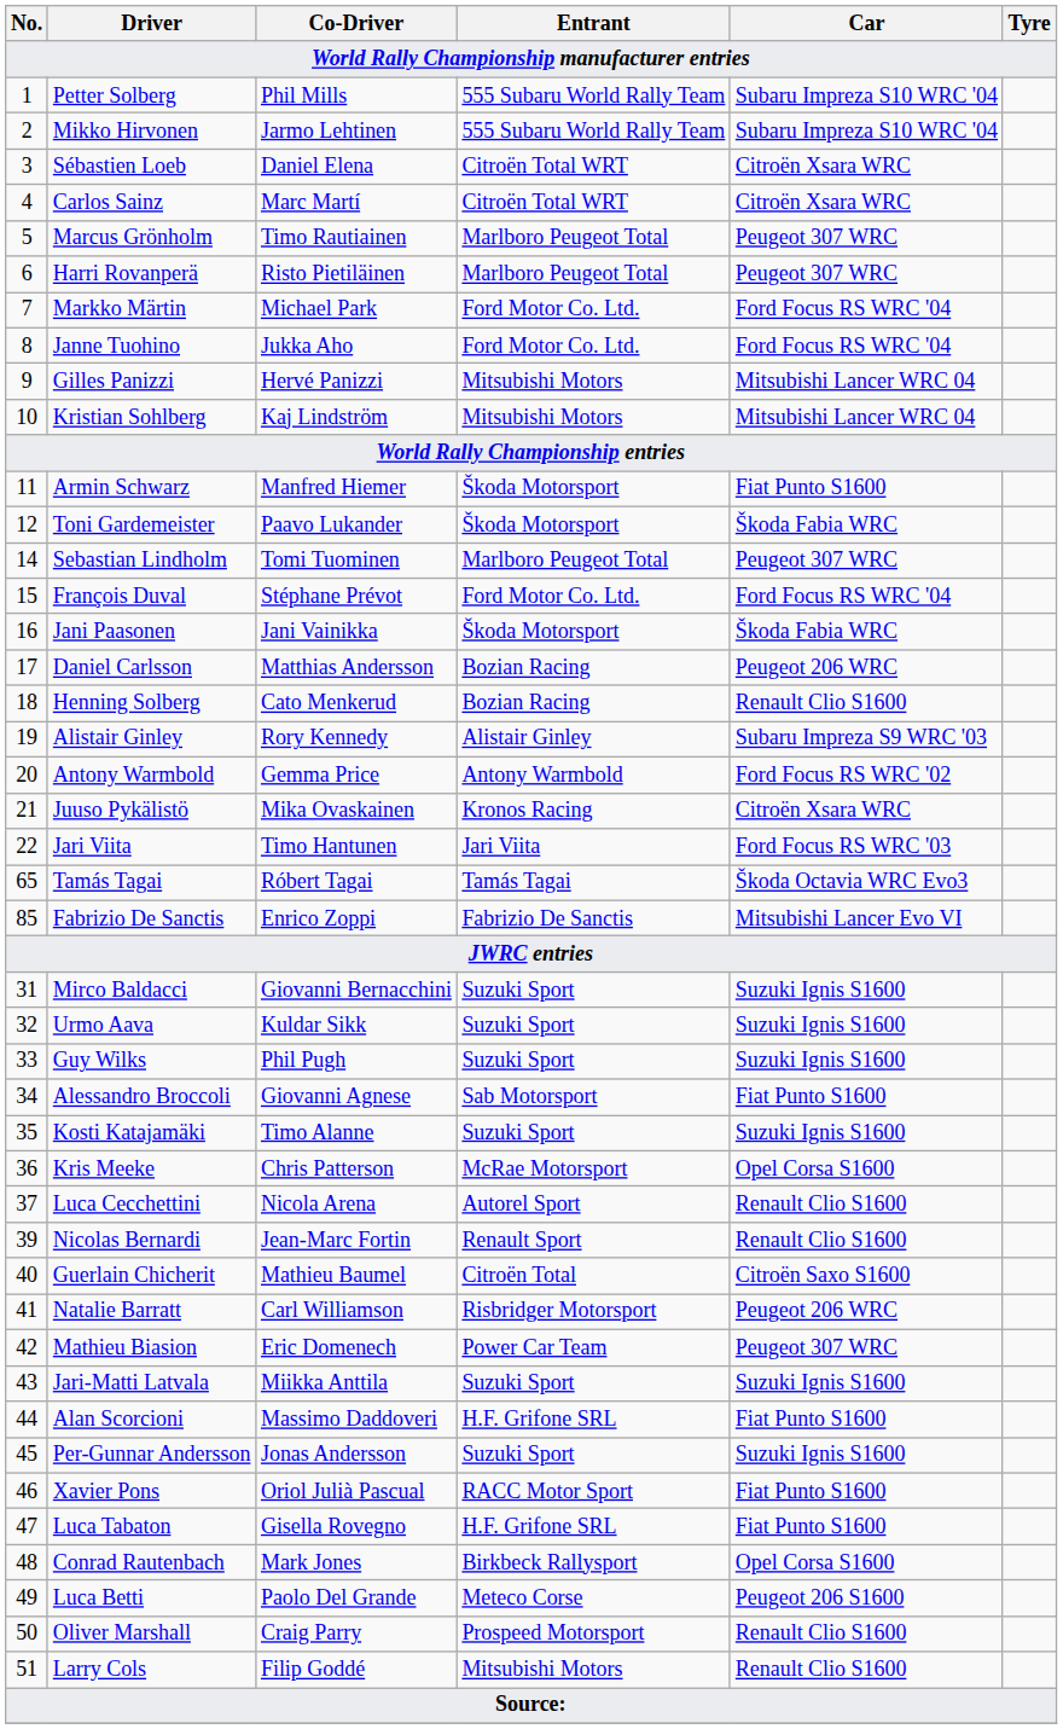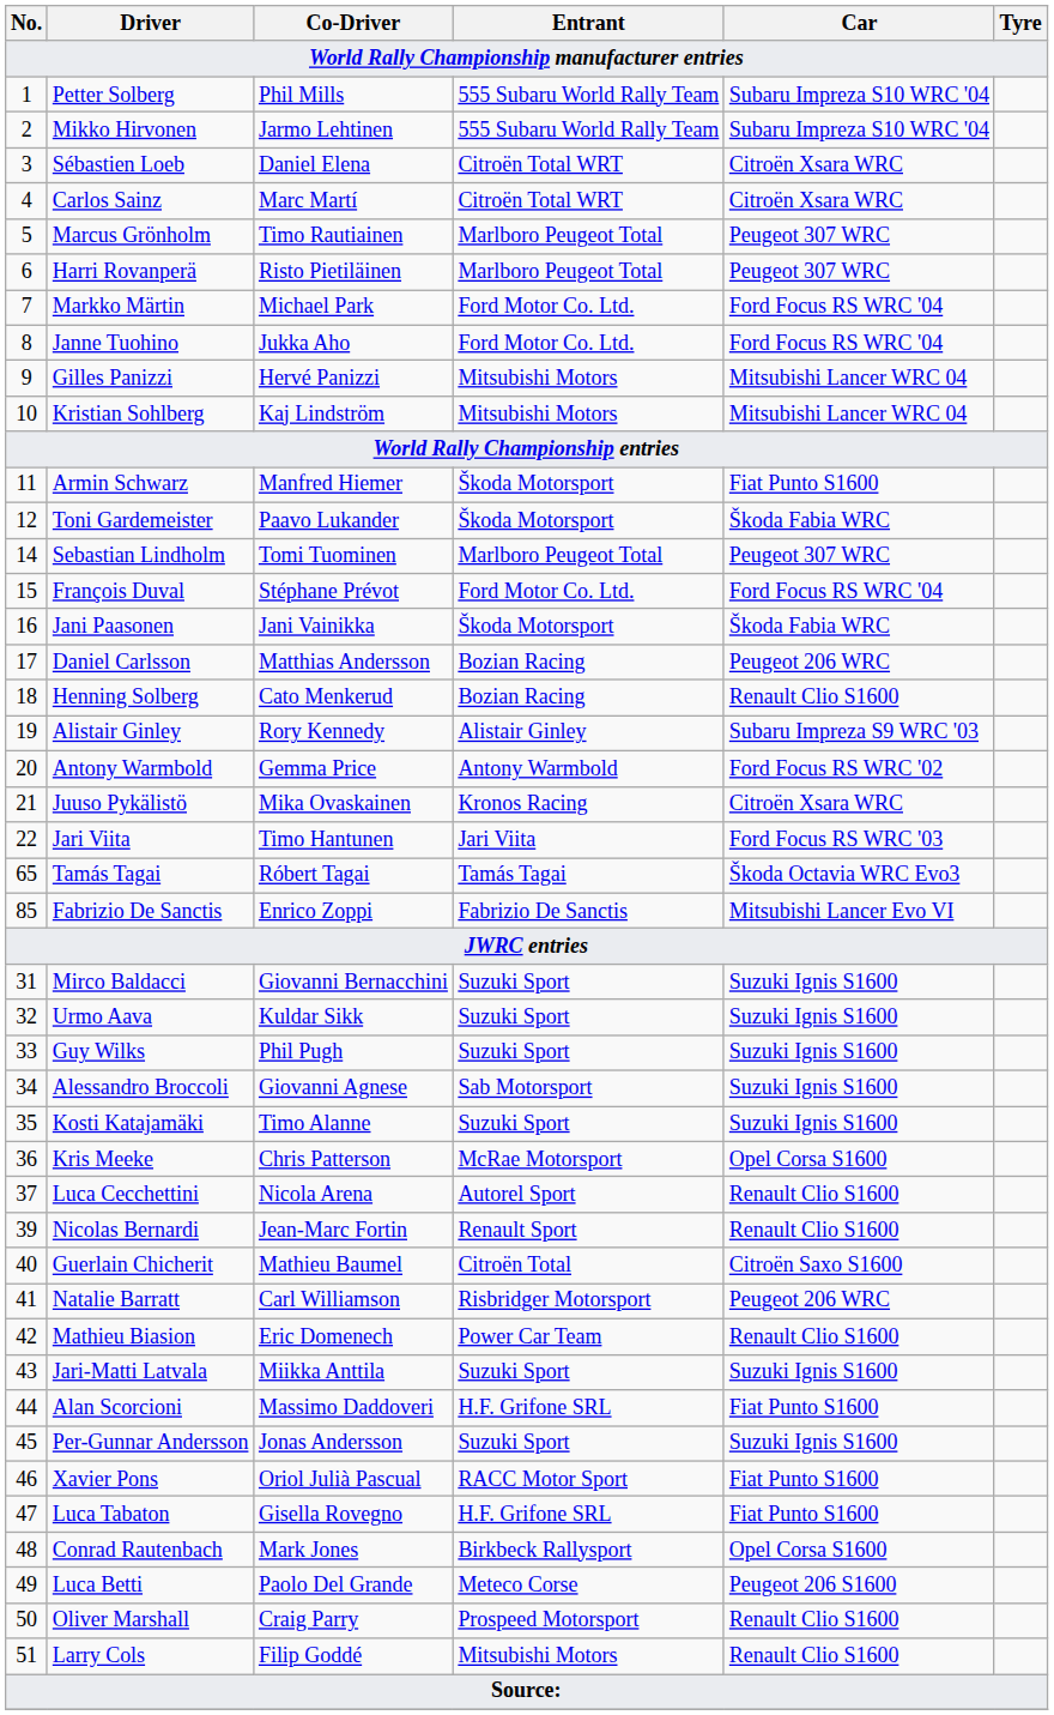Alessandro Broccoli | Car: Fiat Punto S1600 -> Suzuki Ignis S1600
Mathieu Biasion | Car: Peugeot 307 WRC -> Renault Clio S1600
